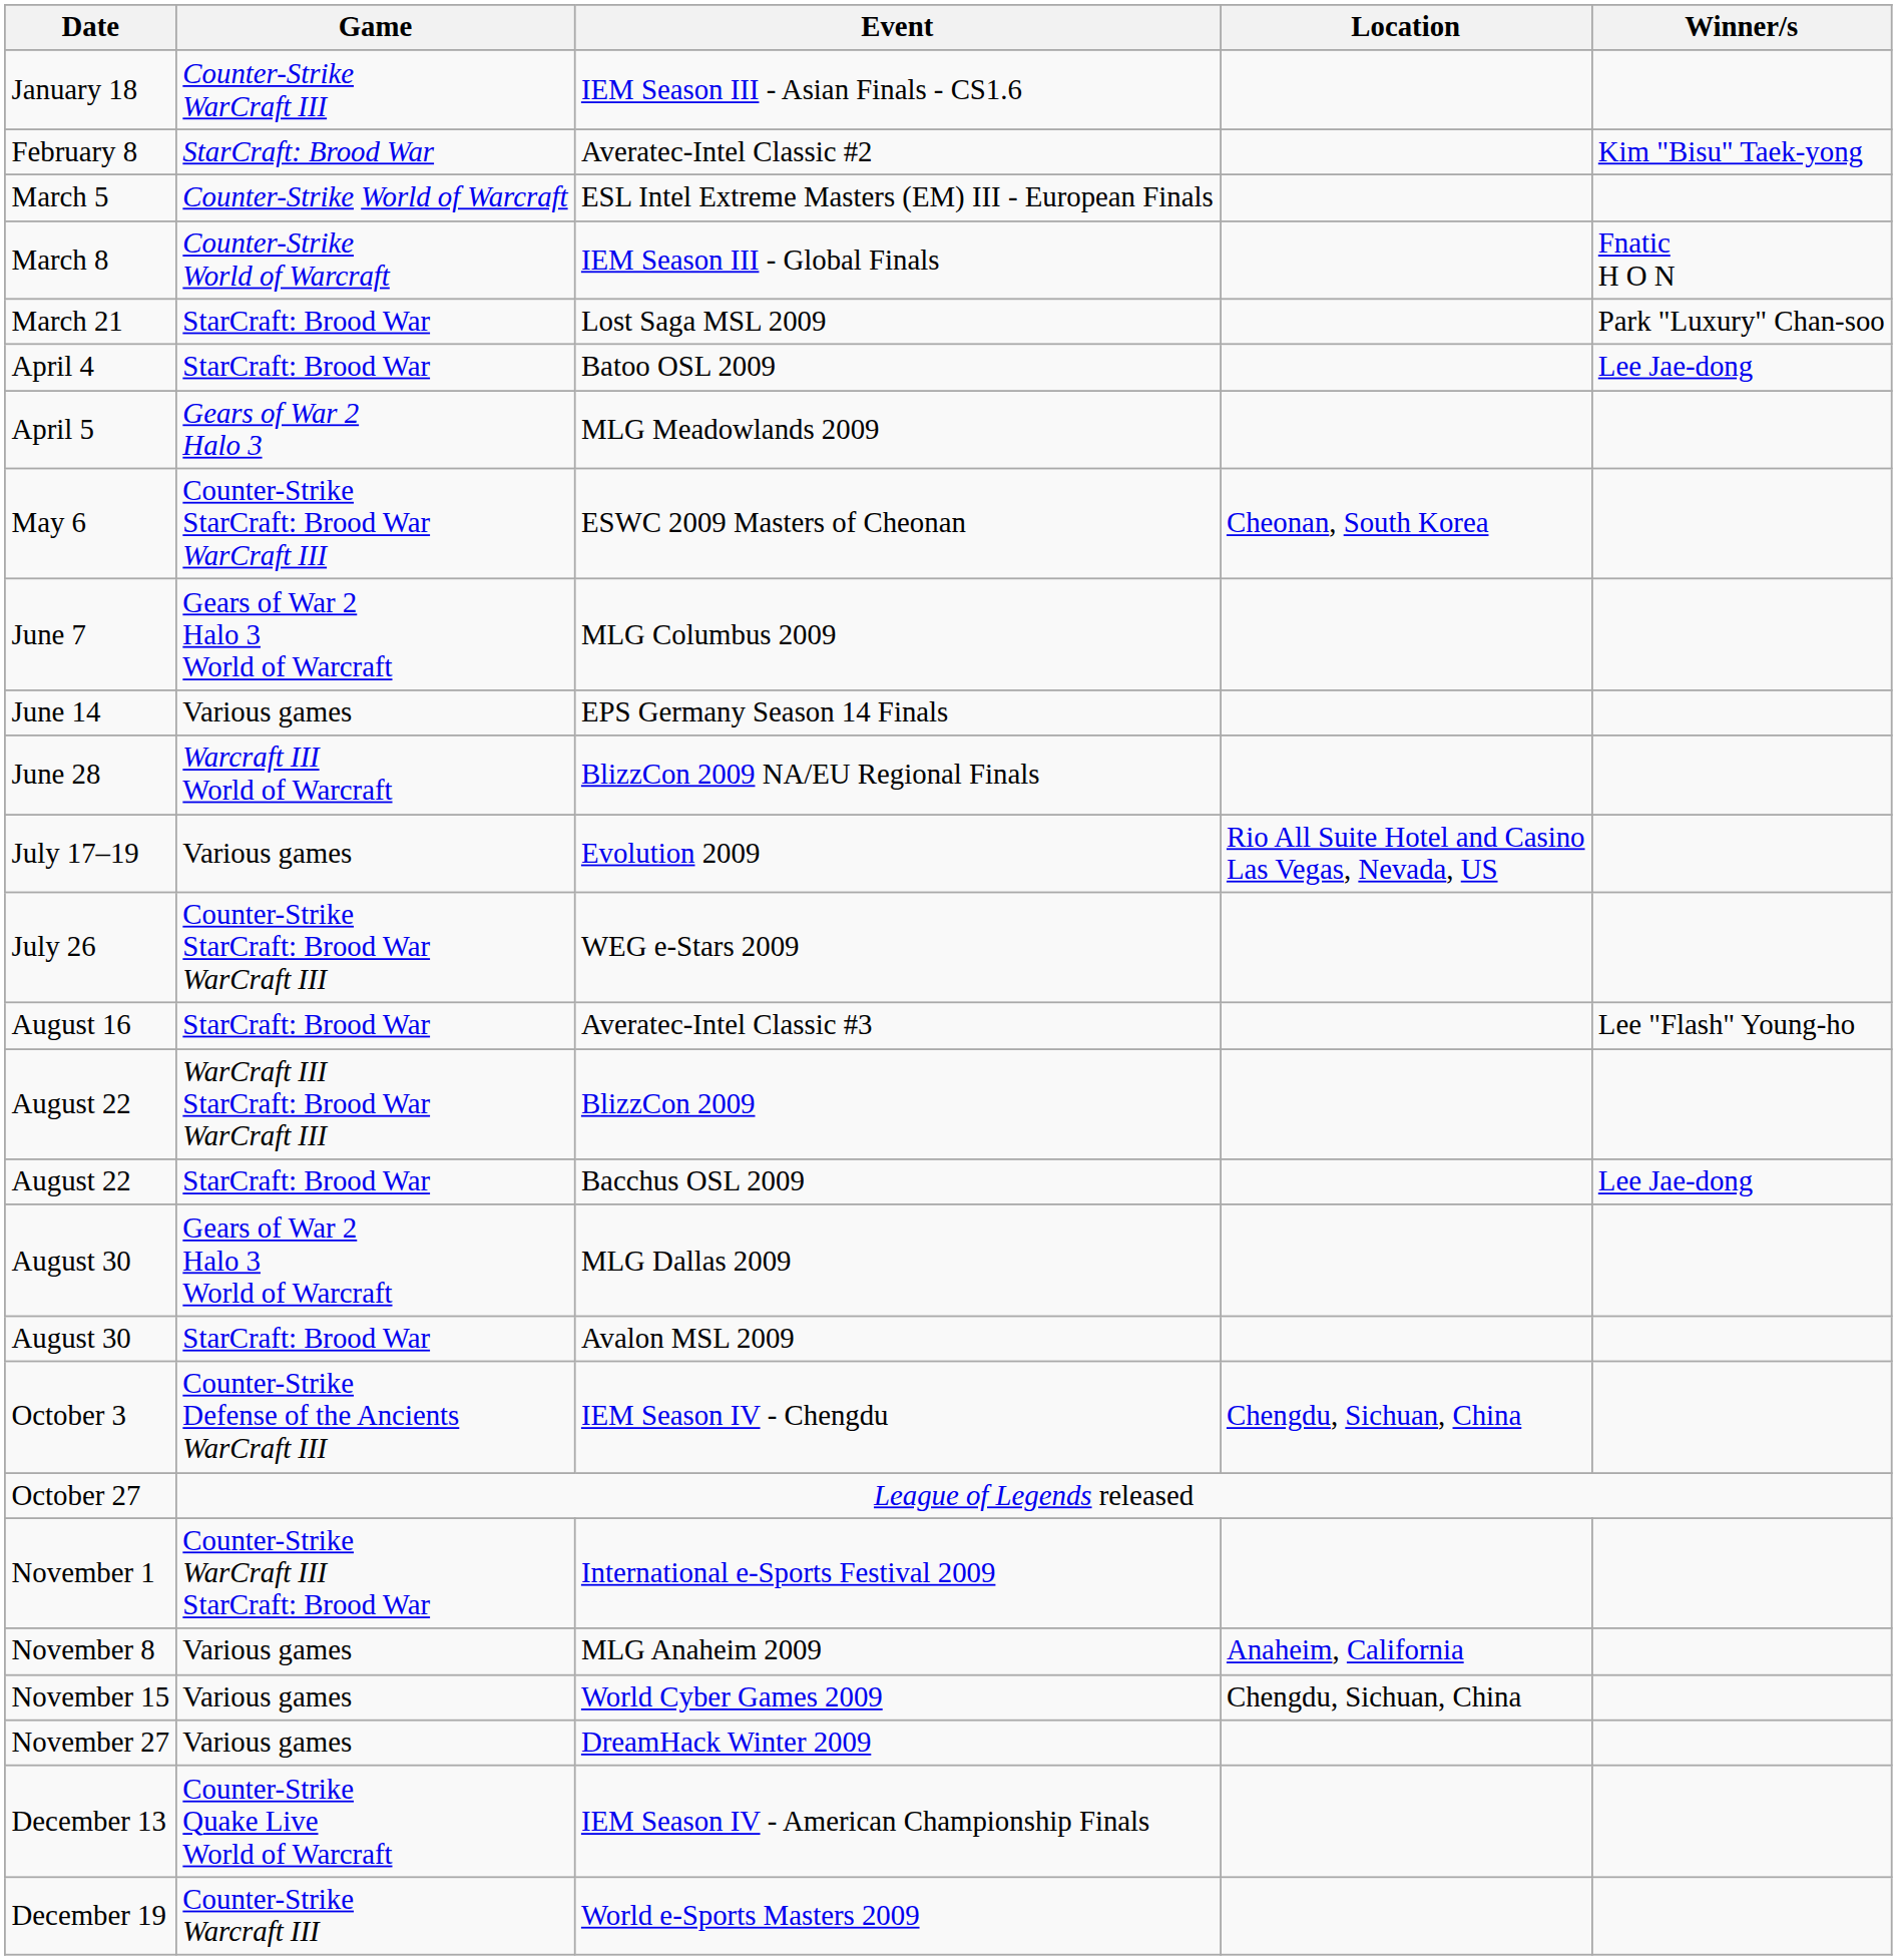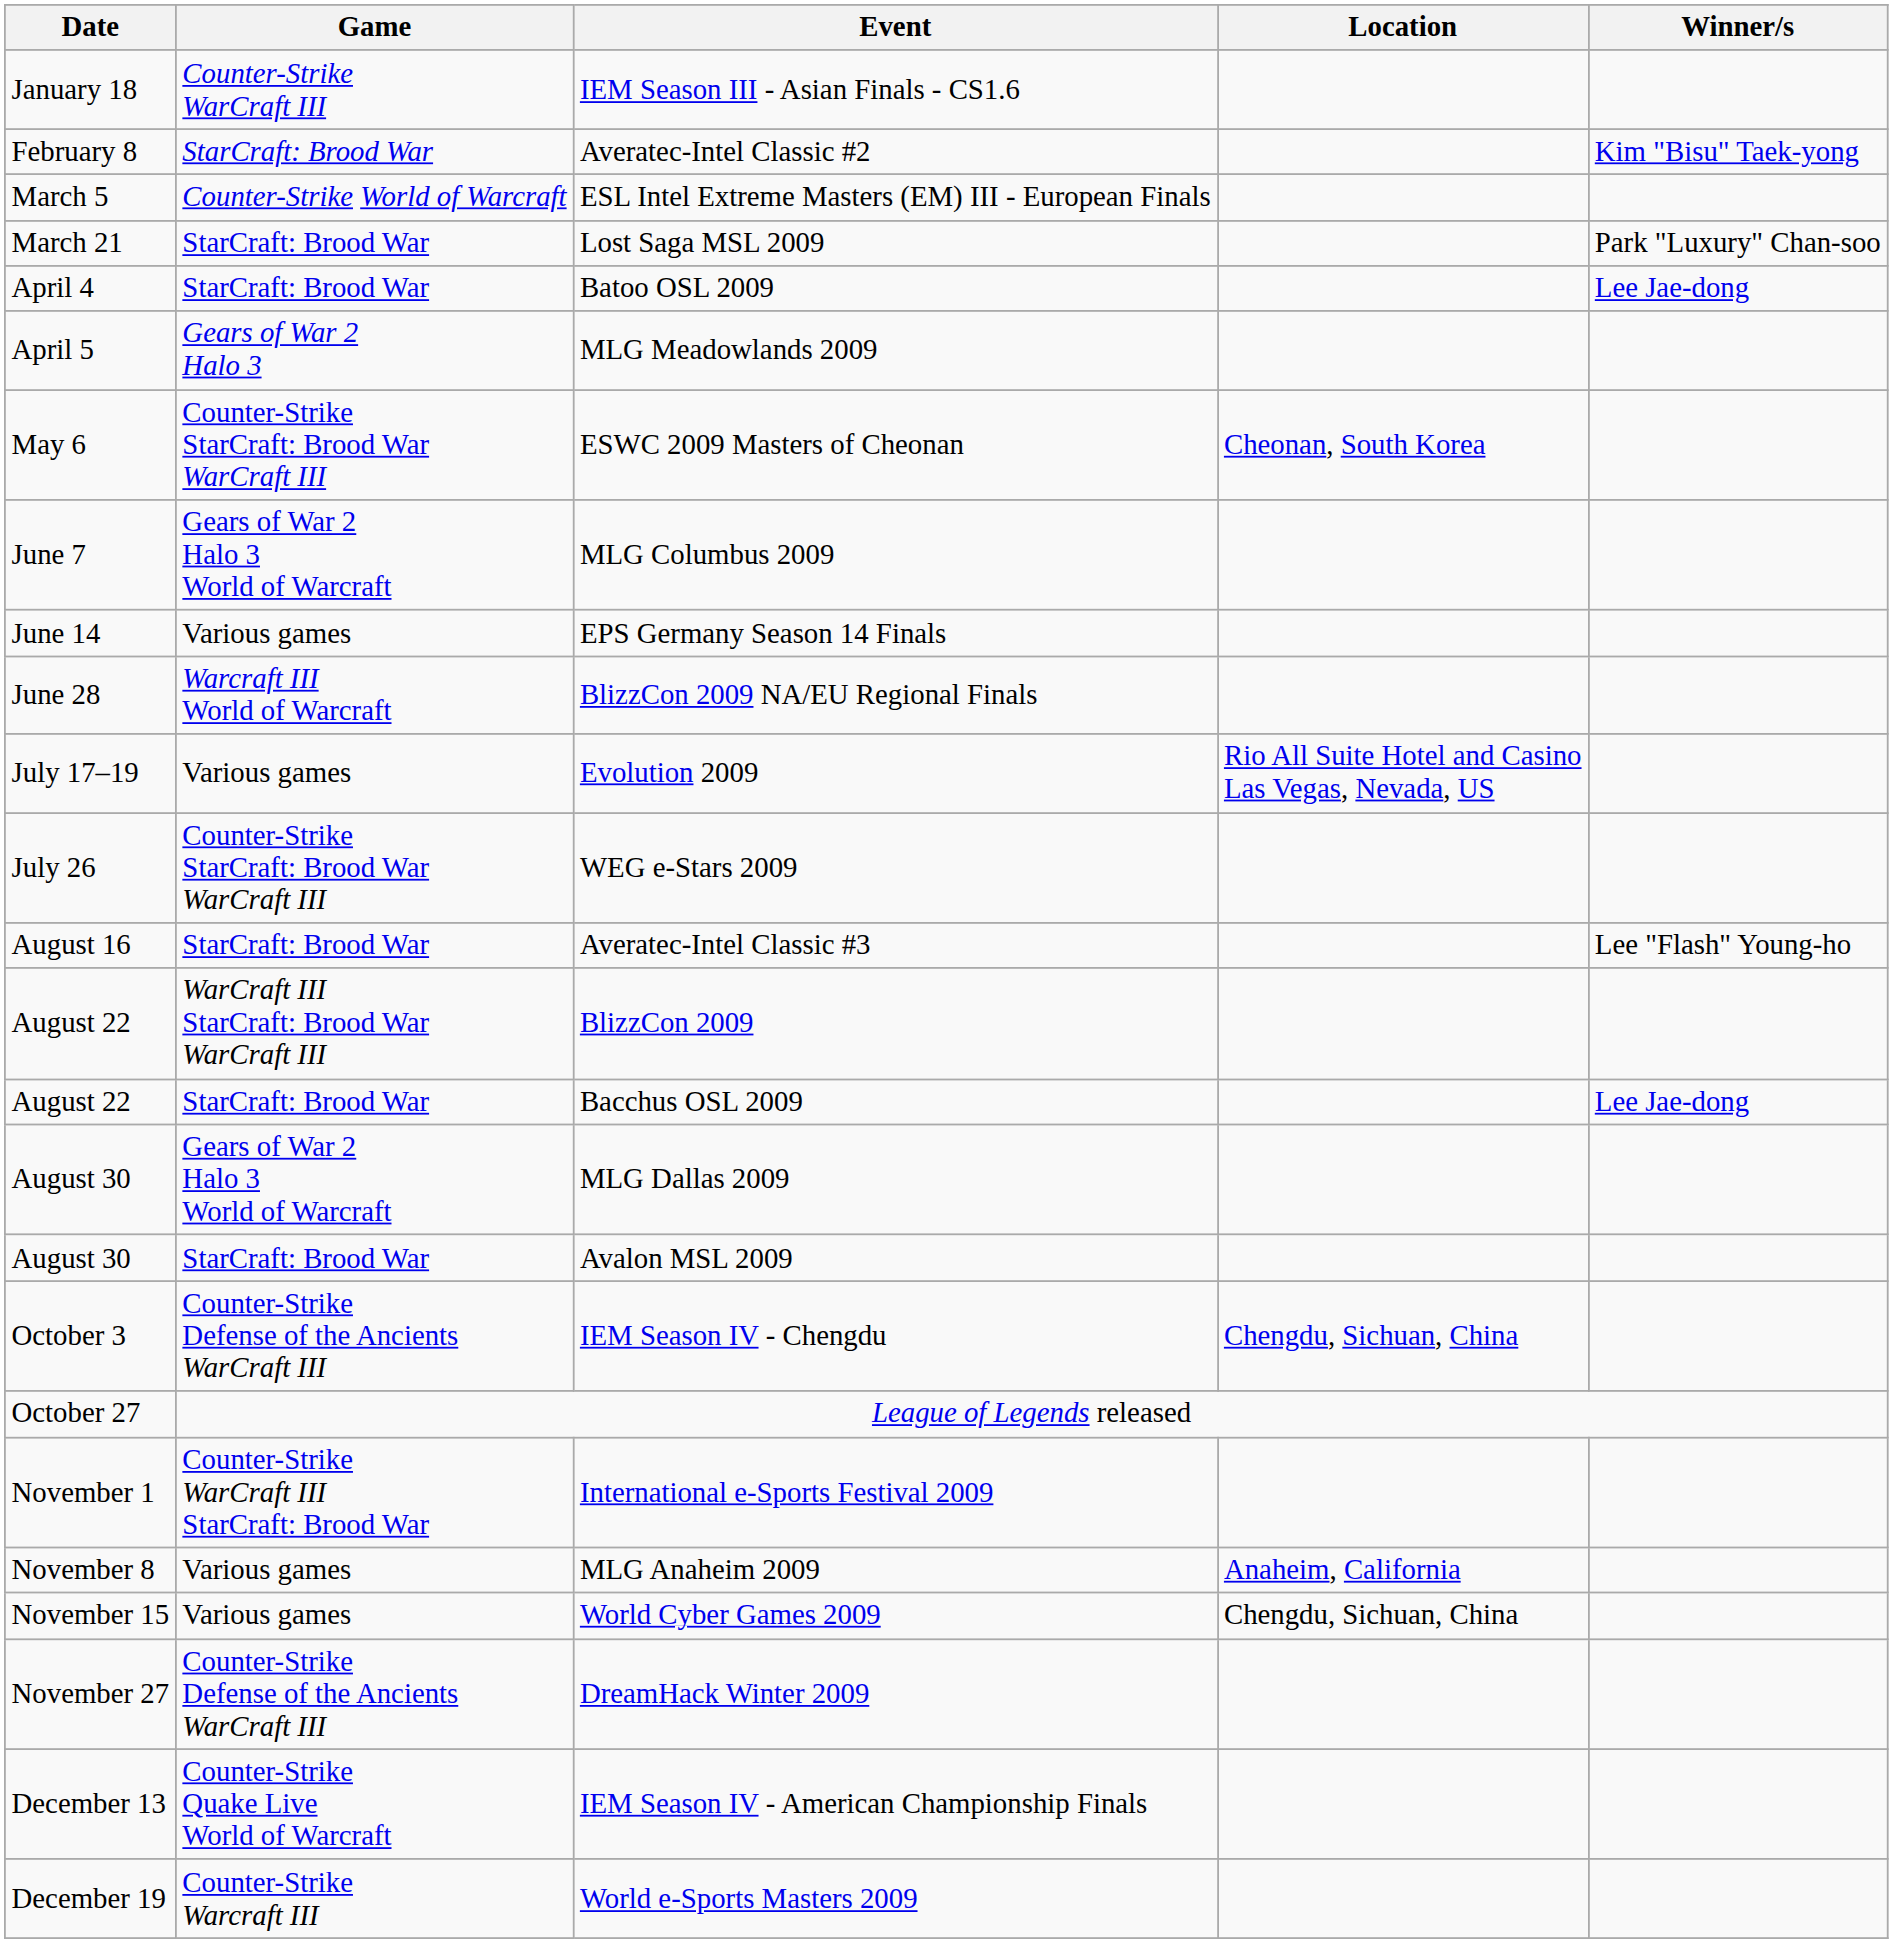- row: March 8 | Counter-Strike World of Warcraft | IEM Season III - Global Finals | Fnatic H O N
DreamHack Winter 2009 | Game: Various games -> Counter-Strike Defense of the Ancients WarCraft III
